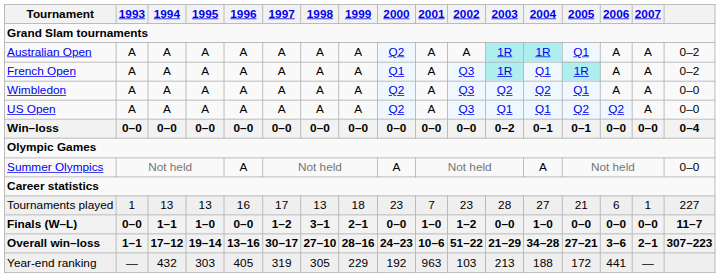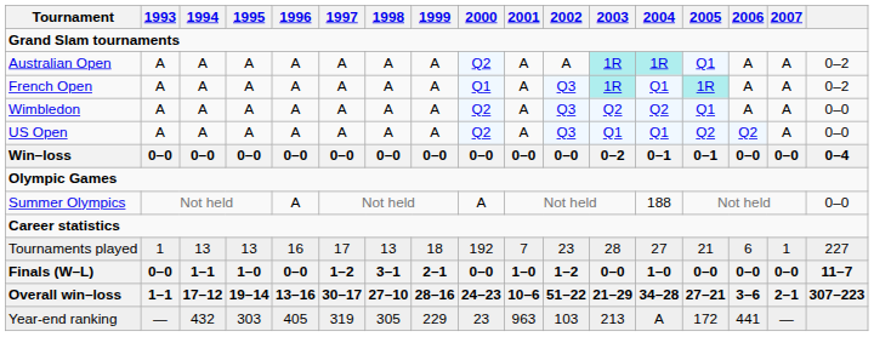Summer Olympics | 2004: A -> 188
Tournaments played | 2000: 23 -> 192
Year-end ranking | 2000: 192 -> 23
Year-end ranking | 2004: 188 -> A
